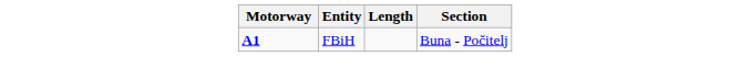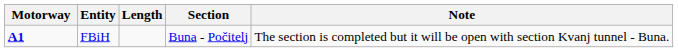+ column: Note | The section is completed but it will be open with section Kvanj tunnel - Buna.
